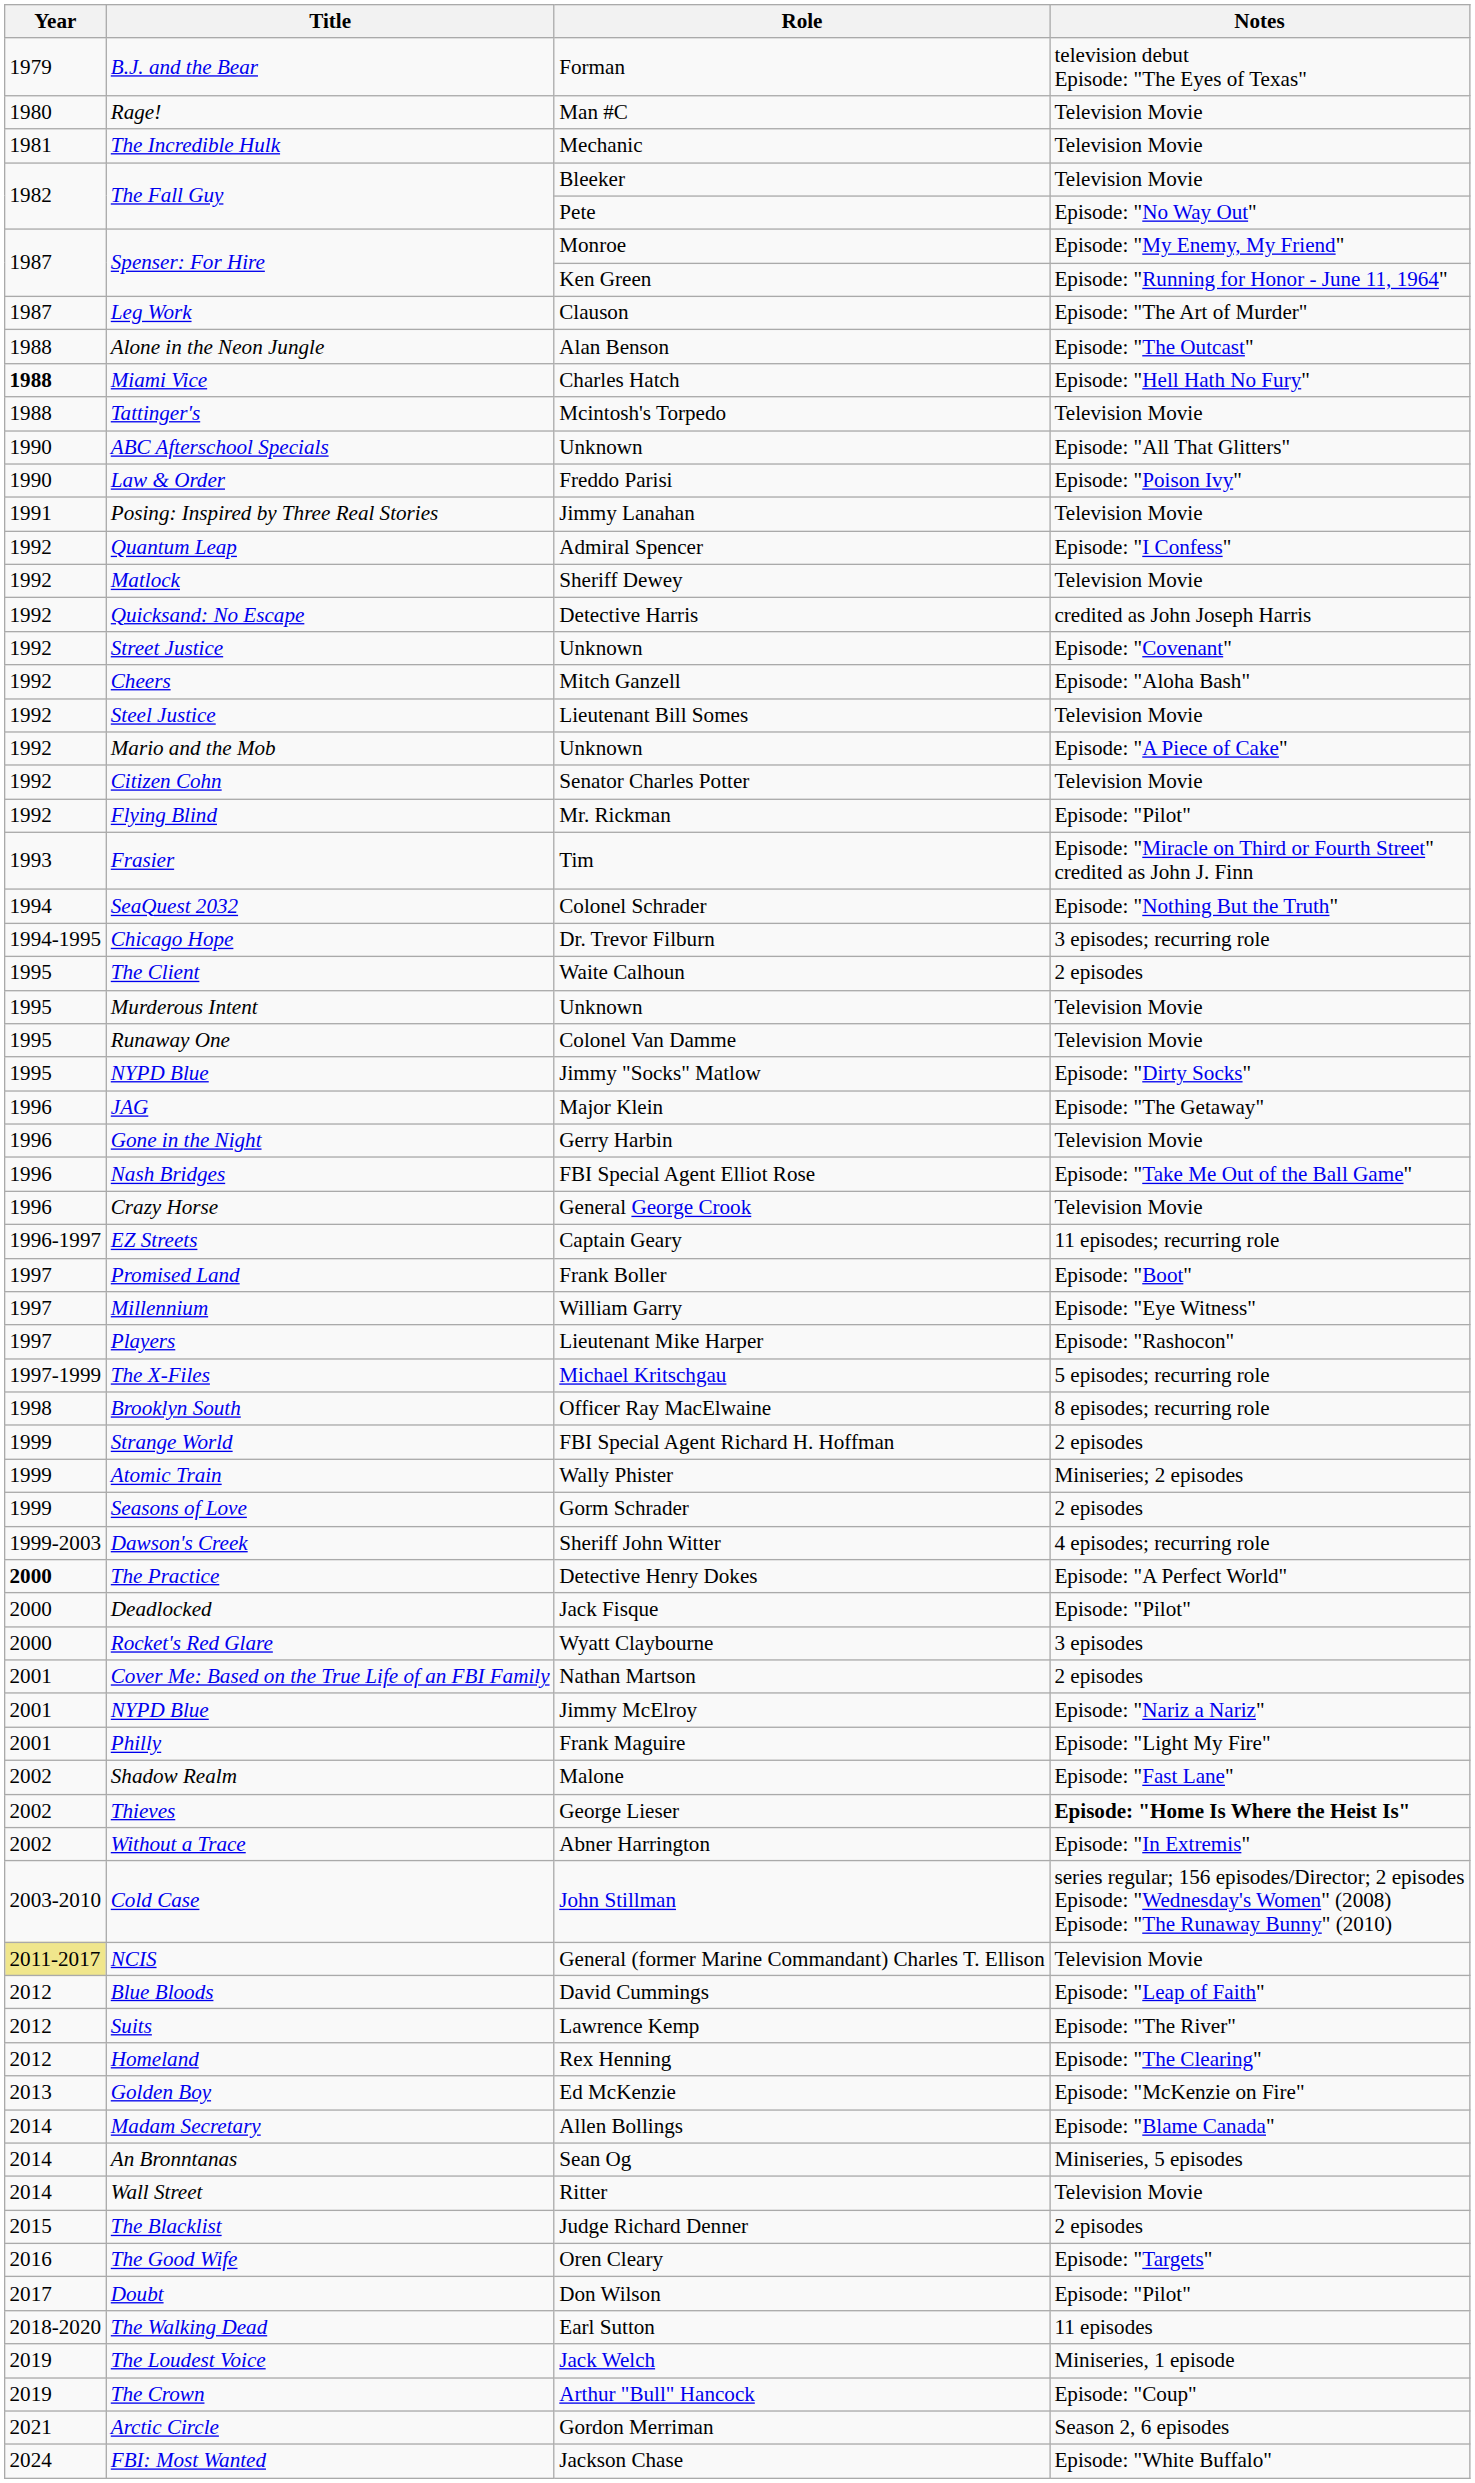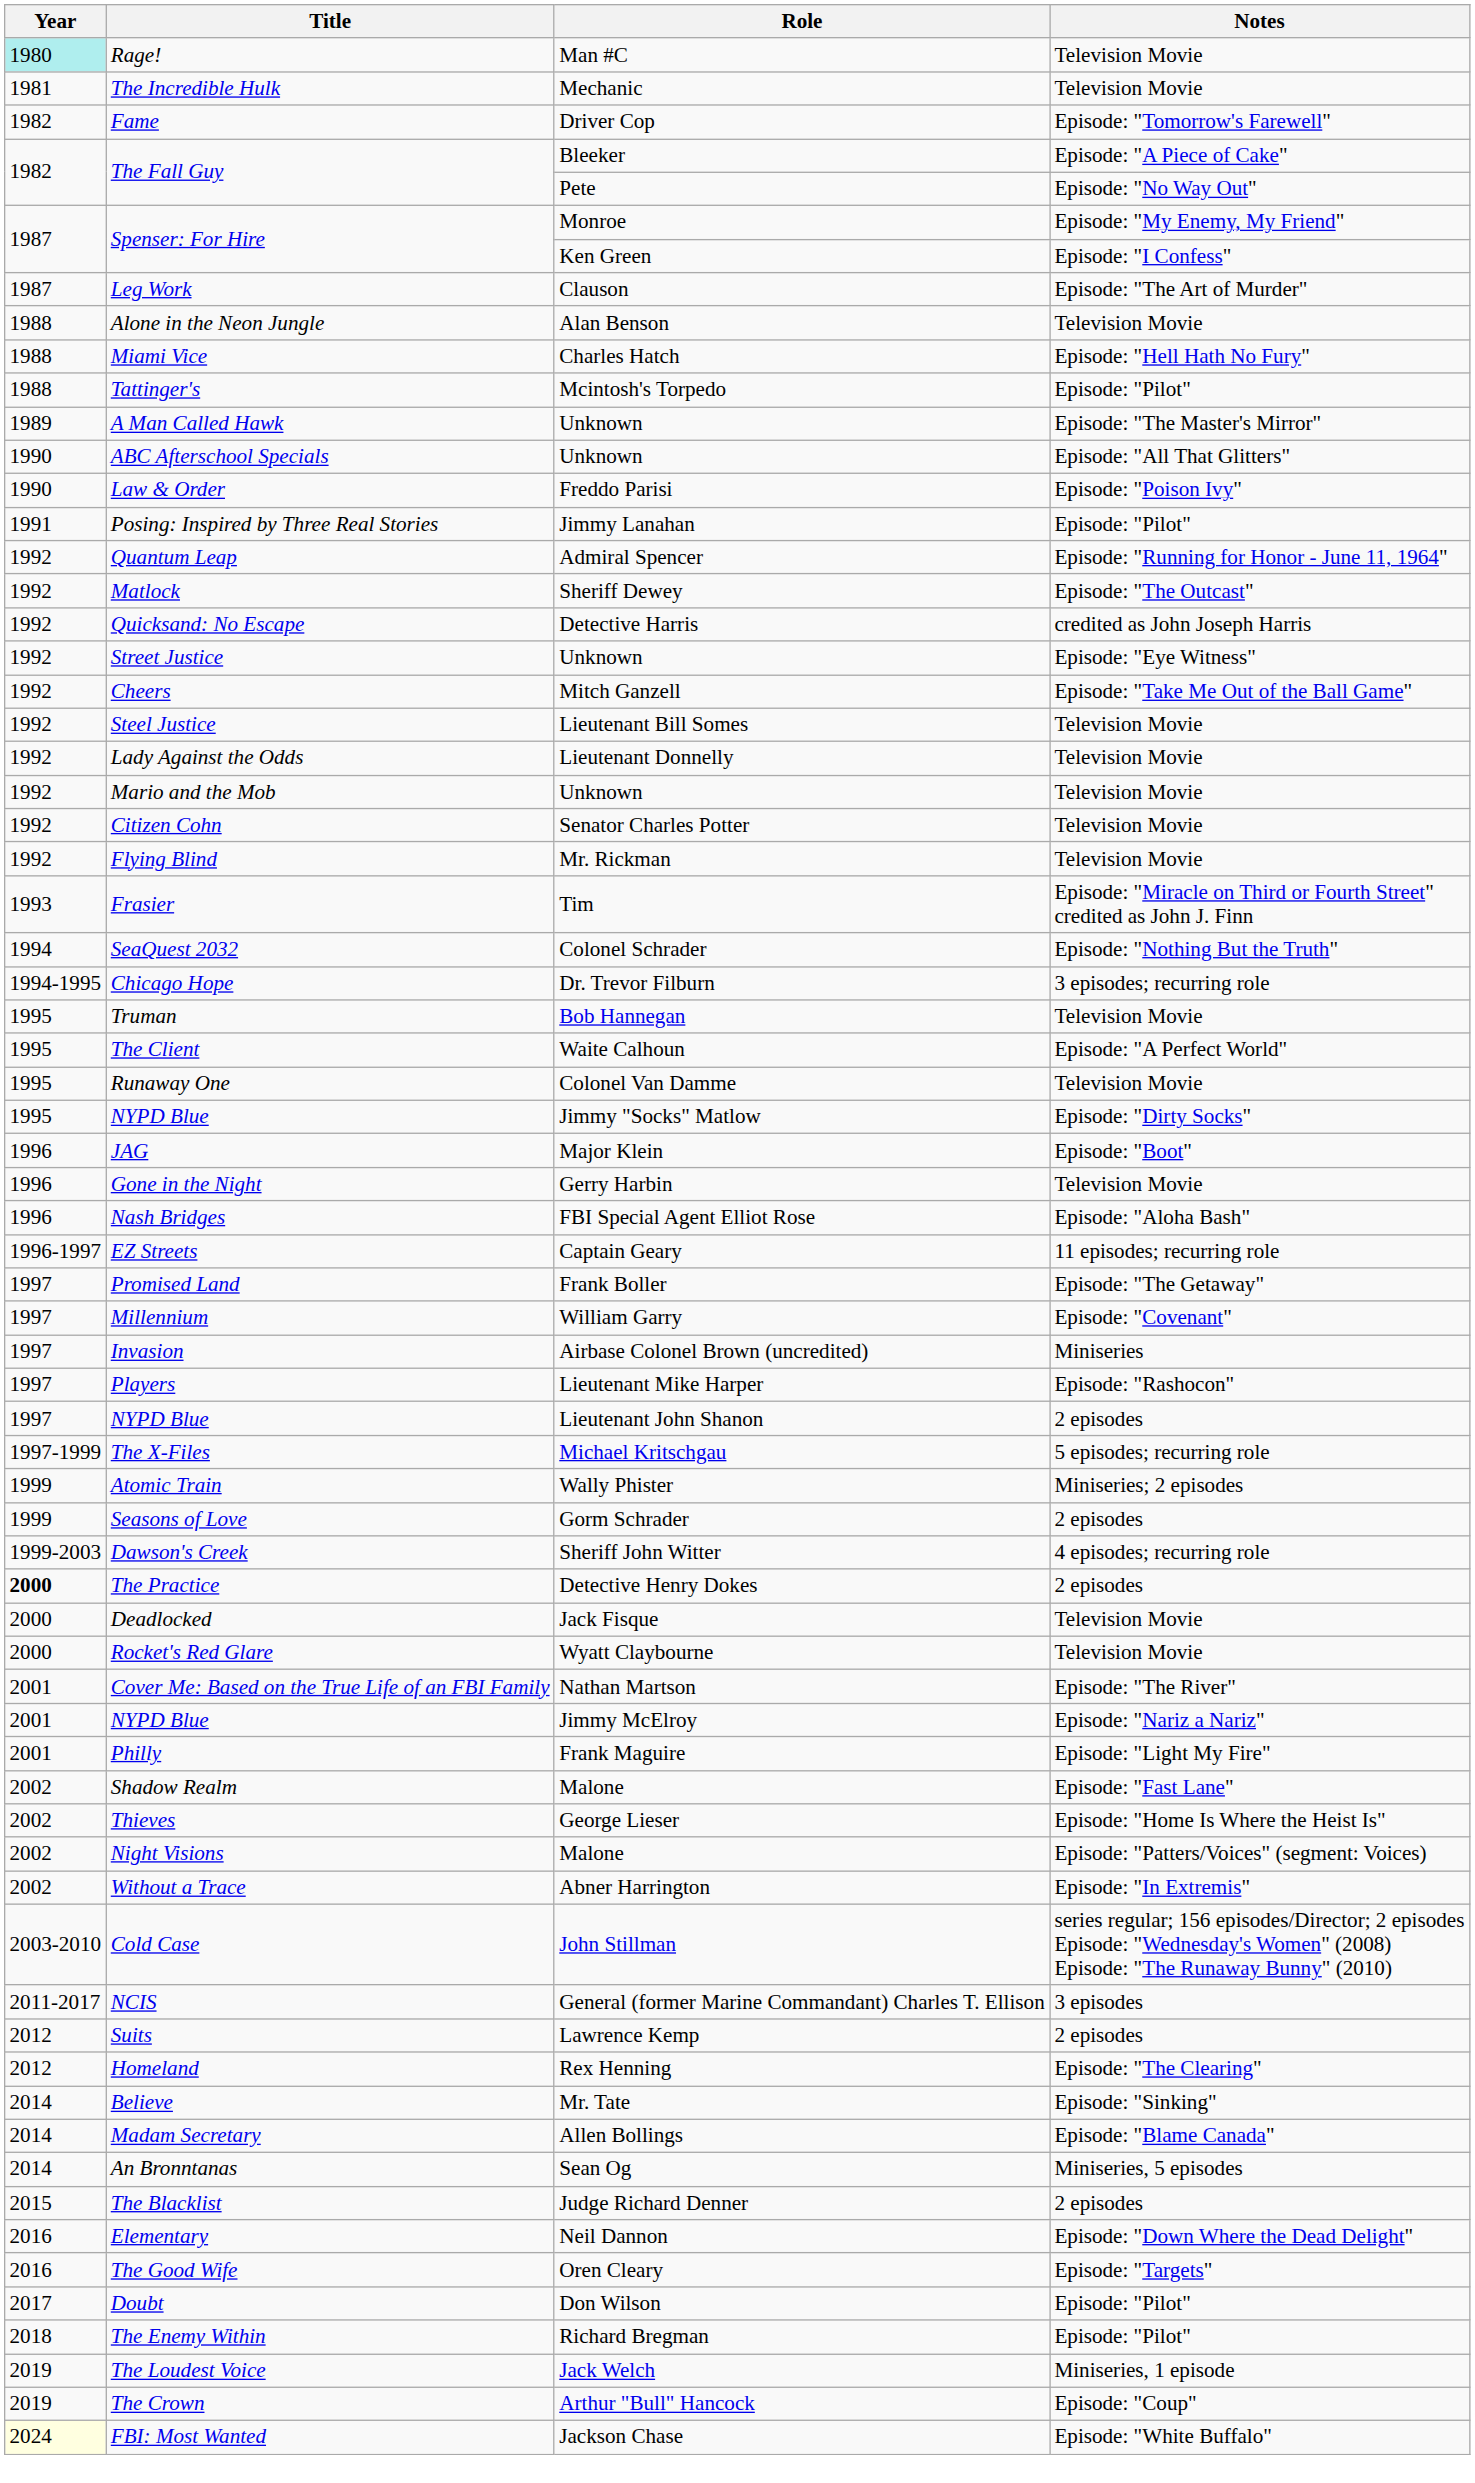- row: 1979 | B.J. and the Bear | Forman | television debut Episode: "The Eyes of Texas"
Rage! | Year: no background -> paleturquoise background
+ row: 1982 | Fame | Driver Cop | Episode: "Tomorrow's Farewell"
The Fall Guy / Bleeker | Notes: Television Movie -> Episode: "A Piece of Cake"
Spenser: For Hire / Ken Green | Notes: Episode: "Running for Honor - June 11, 1964" -> Episode: "I Confess"
Alone in the Neon Jungle | Notes: Episode: "The Outcast" -> Television Movie
Miami Vice | Year: bold -> normal
Tattinger's | Notes: Television Movie -> Episode: "Pilot"
+ row: 1989 | A Man Called Hawk | Unknown | Episode: "The Master's Mirror"
Posing: Inspired by Three Real Stories | Notes: Television Movie -> Episode: "Pilot"
Quantum Leap | Notes: Episode: "I Confess" -> Episode: "Running for Honor - June 11, 1964"
Matlock | Notes: Television Movie -> Episode: "The Outcast"
Street Justice | Notes: Episode: "Covenant" -> Episode: "Eye Witness"
Cheers | Notes: Episode: "Aloha Bash" -> Episode: "Take Me Out of the Ball Game"
+ row: 1992 | Lady Against the Odds | Lieutenant Donnelly | Television Movie
Mario and the Mob | Notes: Episode: "A Piece of Cake" -> Television Movie
Flying Blind | Notes: Episode: "Pilot" -> Television Movie
+ row: 1995 | Truman | Bob Hannegan | Television Movie
The Client | Notes: 2 episodes -> Episode: "A Perfect World"
- row: 1995 | Murderous Intent | Unknown | Television Movie
JAG | Notes: Episode: "The Getaway" -> Episode: "Boot"
Nash Bridges | Notes: Episode: "Take Me Out of the Ball Game" -> Episode: "Aloha Bash"
- row: 1996 | Crazy Horse | General George Crook | Television Movie
Promised Land | Notes: Episode: "Boot" -> Episode: "The Getaway"
Millennium | Notes: Episode: "Eye Witness" -> Episode: "Covenant"
+ row: 1997 | Invasion | Airbase Colonel Brown (uncredited) | Miniseries
+ row: 1997 | NYPD Blue | Lieutenant John Shanon | 2 episodes
- row: 1998 | Brooklyn South | Officer Ray MacElwaine | 8 episodes; recurring role
- row: 1999 | Strange World | FBI Special Agent Richard H. Hoffman | 2 episodes
The Practice | Notes: Episode: "A Perfect World" -> 2 episodes
Deadlocked | Notes: Episode: "Pilot" -> Television Movie
Rocket's Red Glare | Notes: 3 episodes -> Television Movie
Cover Me: Based on the True Life of an FBI Family | Notes: 2 episodes -> Episode: "The River"
Thieves | Notes: bold -> normal
+ row: 2002 | Night Visions | Malone | Episode: "Patters/Voices" (segment: Voices)
NCIS | Year: khaki background -> no background
NCIS | Notes: Television Movie -> 3 episodes
- row: 2012 | Blue Bloods | David Cummings | Episode: "Leap of Faith"
Suits | Notes: Episode: "The River" -> 2 episodes
- row: 2013 | Golden Boy | Ed McKenzie | Episode: "McKenzie on Fire"
+ row: 2014 | Believe | Mr. Tate | Episode: "Sinking"
- row: 2014 | Wall Street | Ritter | Television Movie
+ row: 2016 | Elementary | Neil Dannon | Episode: "Down Where the Dead Delight"
- row: 2018-2020 | The Walking Dead | Earl Sutton | 11 episodes
+ row: 2018 | The Enemy Within | Richard Bregman | Episode: "Pilot"
- row: 2021 | Arctic Circle | Gordon Merriman | Season 2, 6 episodes
FBI: Most Wanted | Year: no background -> lightyellow background
